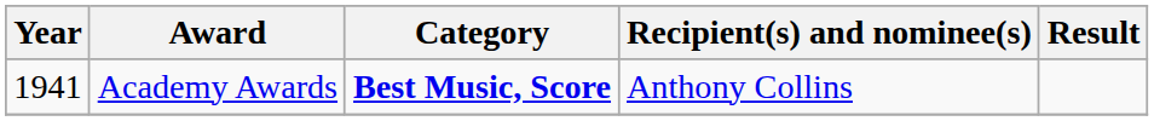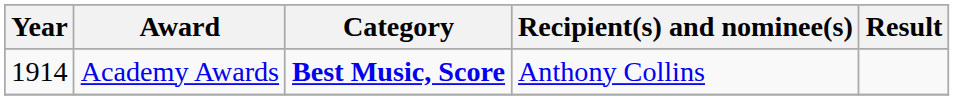Academy Awards | Year: 1941 -> 1914
